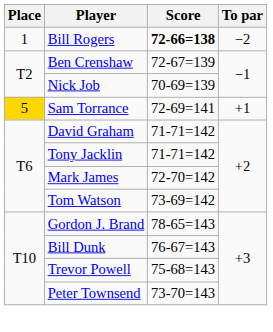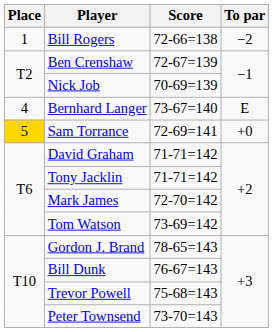Bill Rogers | Score: bold -> normal
+ row: 4 | Bernhard Langer | 73-67=140 | E
Sam Torrance | To par: +1 -> +0
